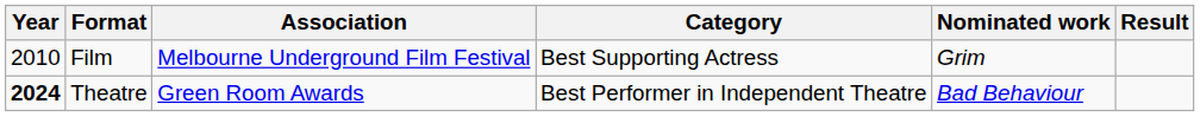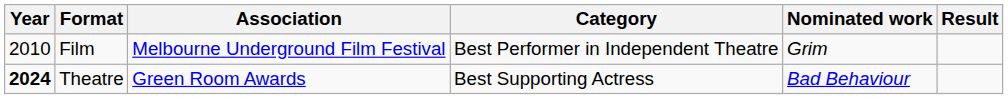Film | Category: Best Supporting Actress -> Best Performer in Independent Theatre
Theatre | Category: Best Performer in Independent Theatre -> Best Supporting Actress
